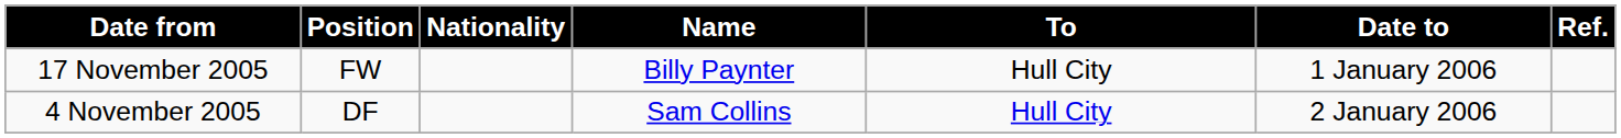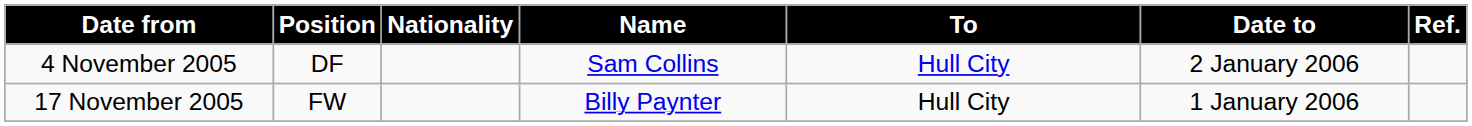rows swapped: 4 November 2005 <-> 17 November 2005
